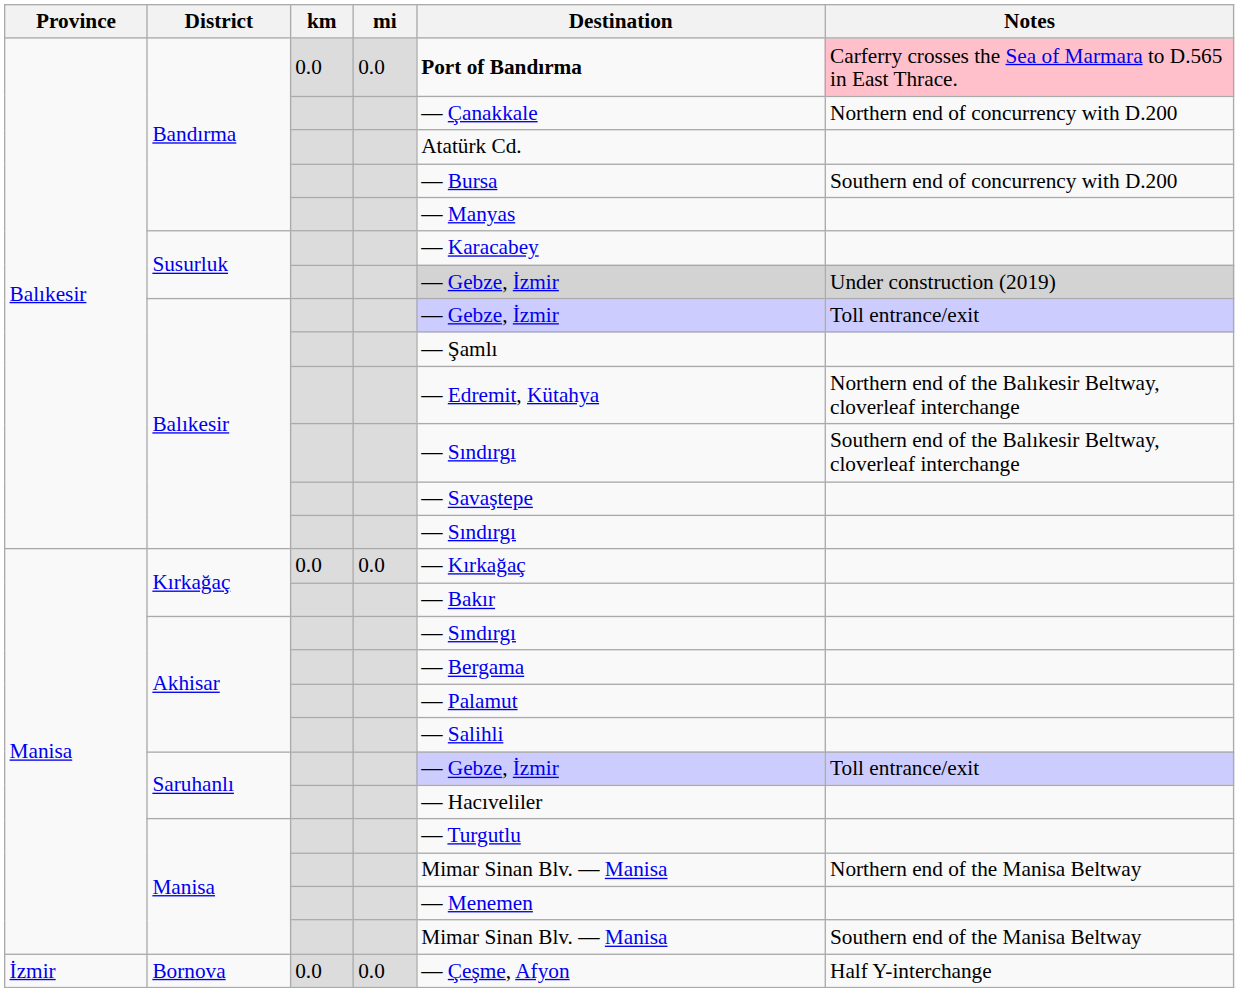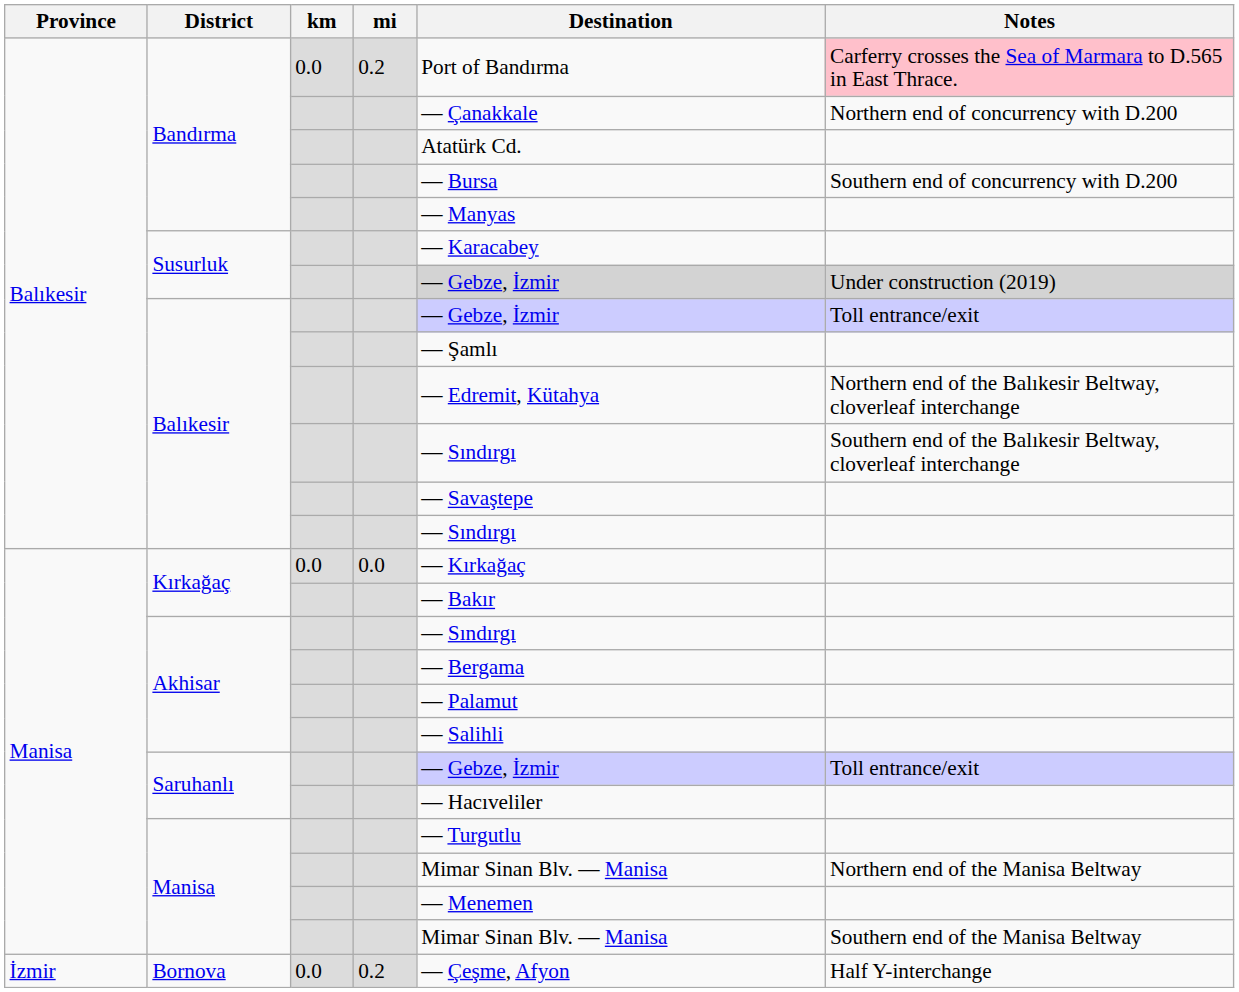Bandırma / 0.0 | mi: 0.0 -> 0.2
Bandırma / 0.0 | Destination: bold -> normal
Bornova | mi: 0.0 -> 0.2
